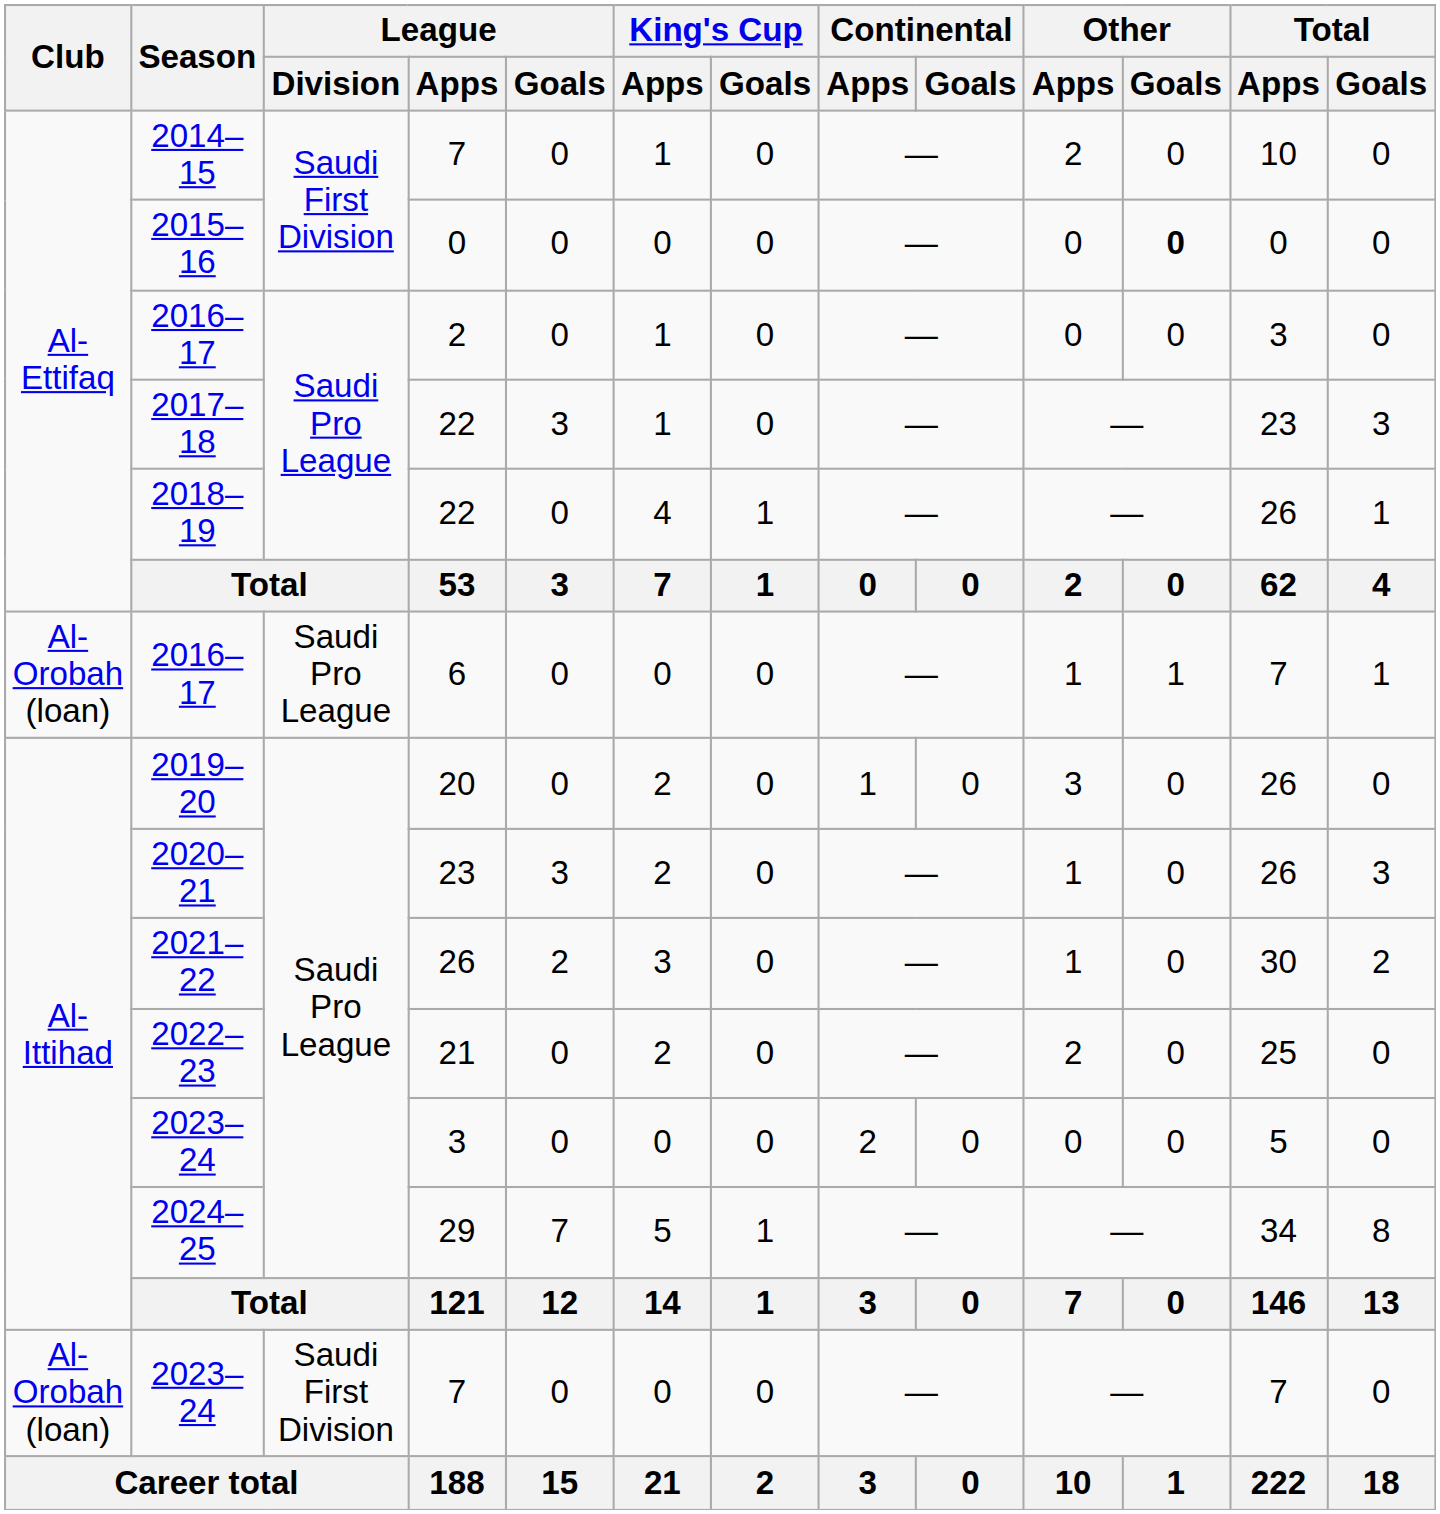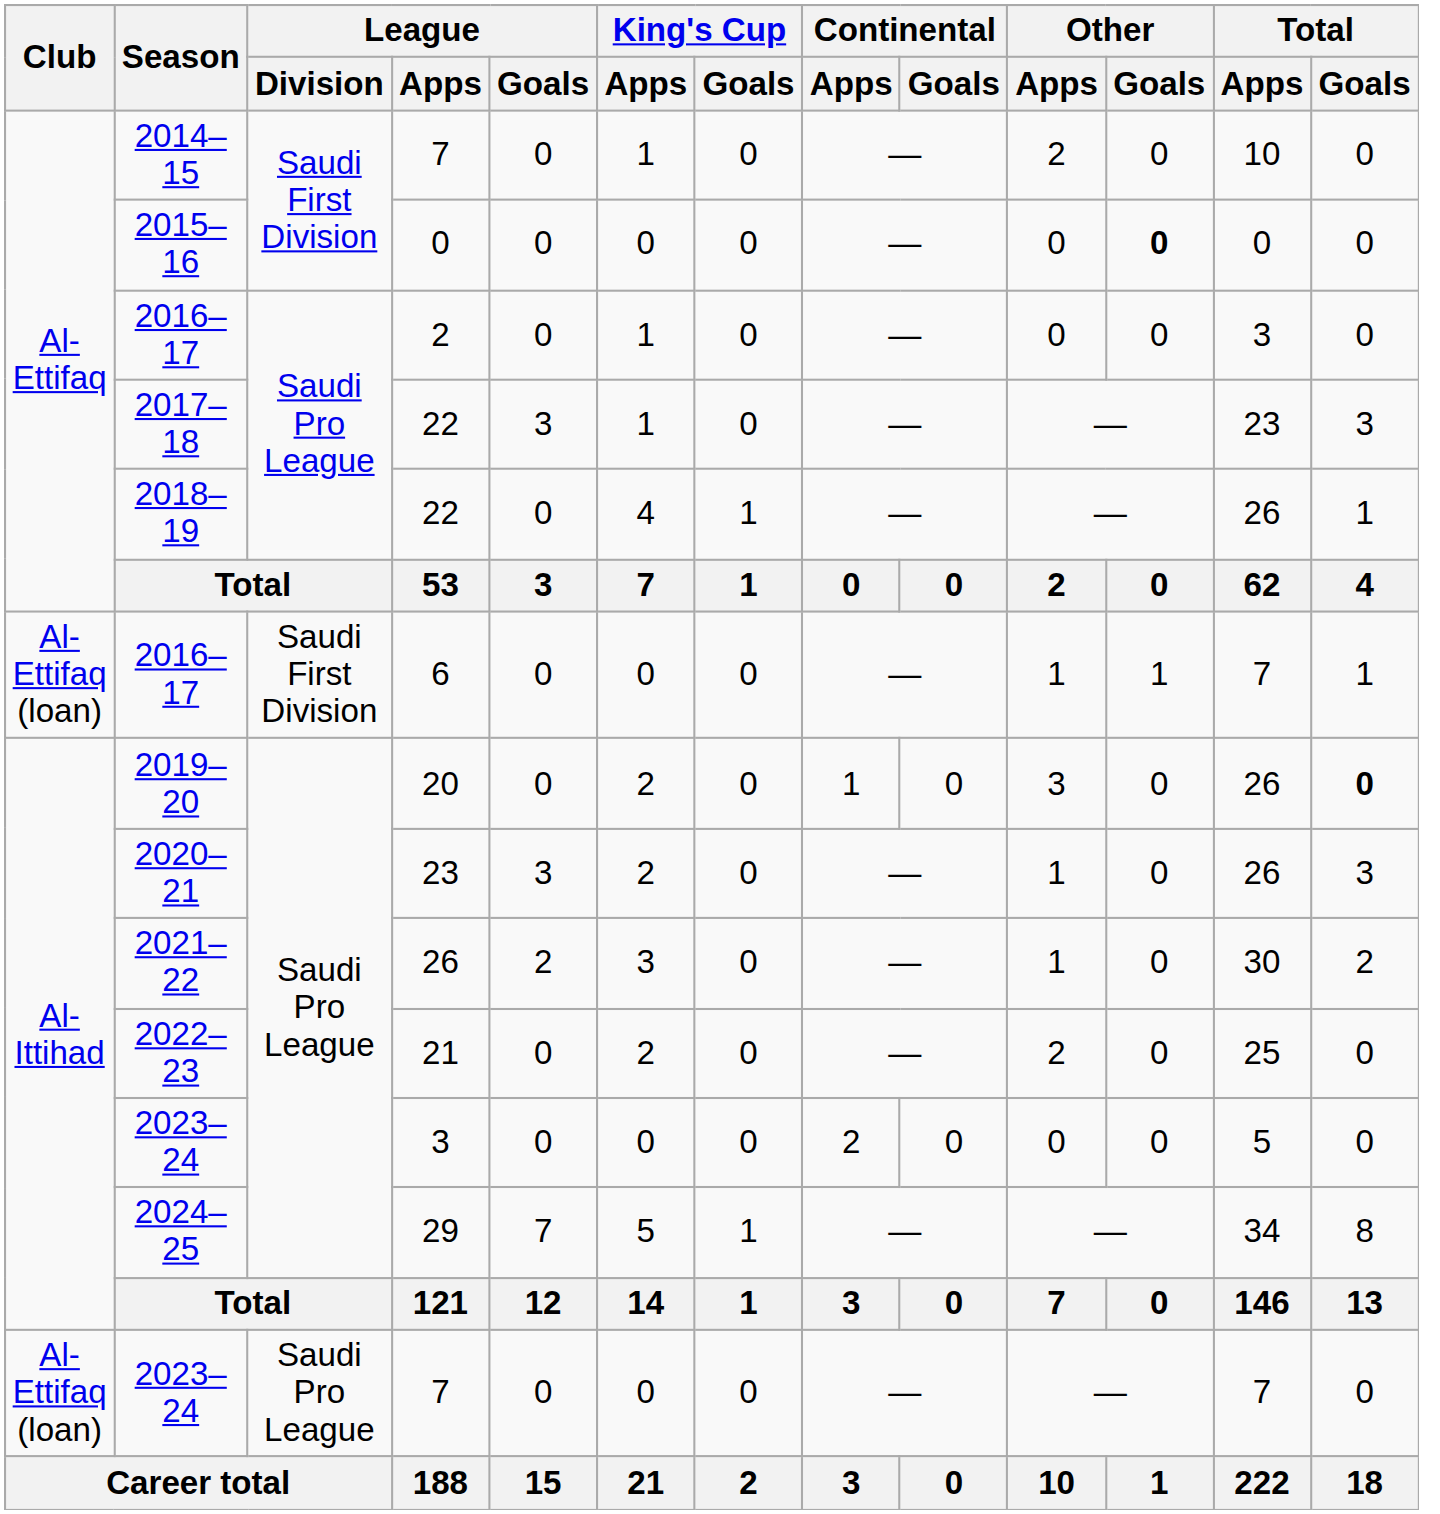2016–17 / 6 | Club: Al-Orobah (loan) -> Al-Ettifaq (loan)
2016–17 / 6 | League / Division: Saudi Pro League -> Saudi First Division
2019–20 | Total / Goals: normal -> bold
2023–24 / 7 | Club: Al-Orobah (loan) -> Al-Ettifaq (loan)
2023–24 / 7 | League / Division: Saudi First Division -> Saudi Pro League
